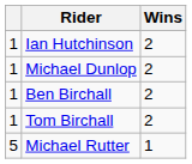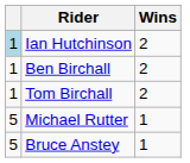Ian Hutchinson | column 1: no background -> lightblue background
- row: 1 | Michael Dunlop | 2
+ row: 5 | Bruce Anstey | 1
